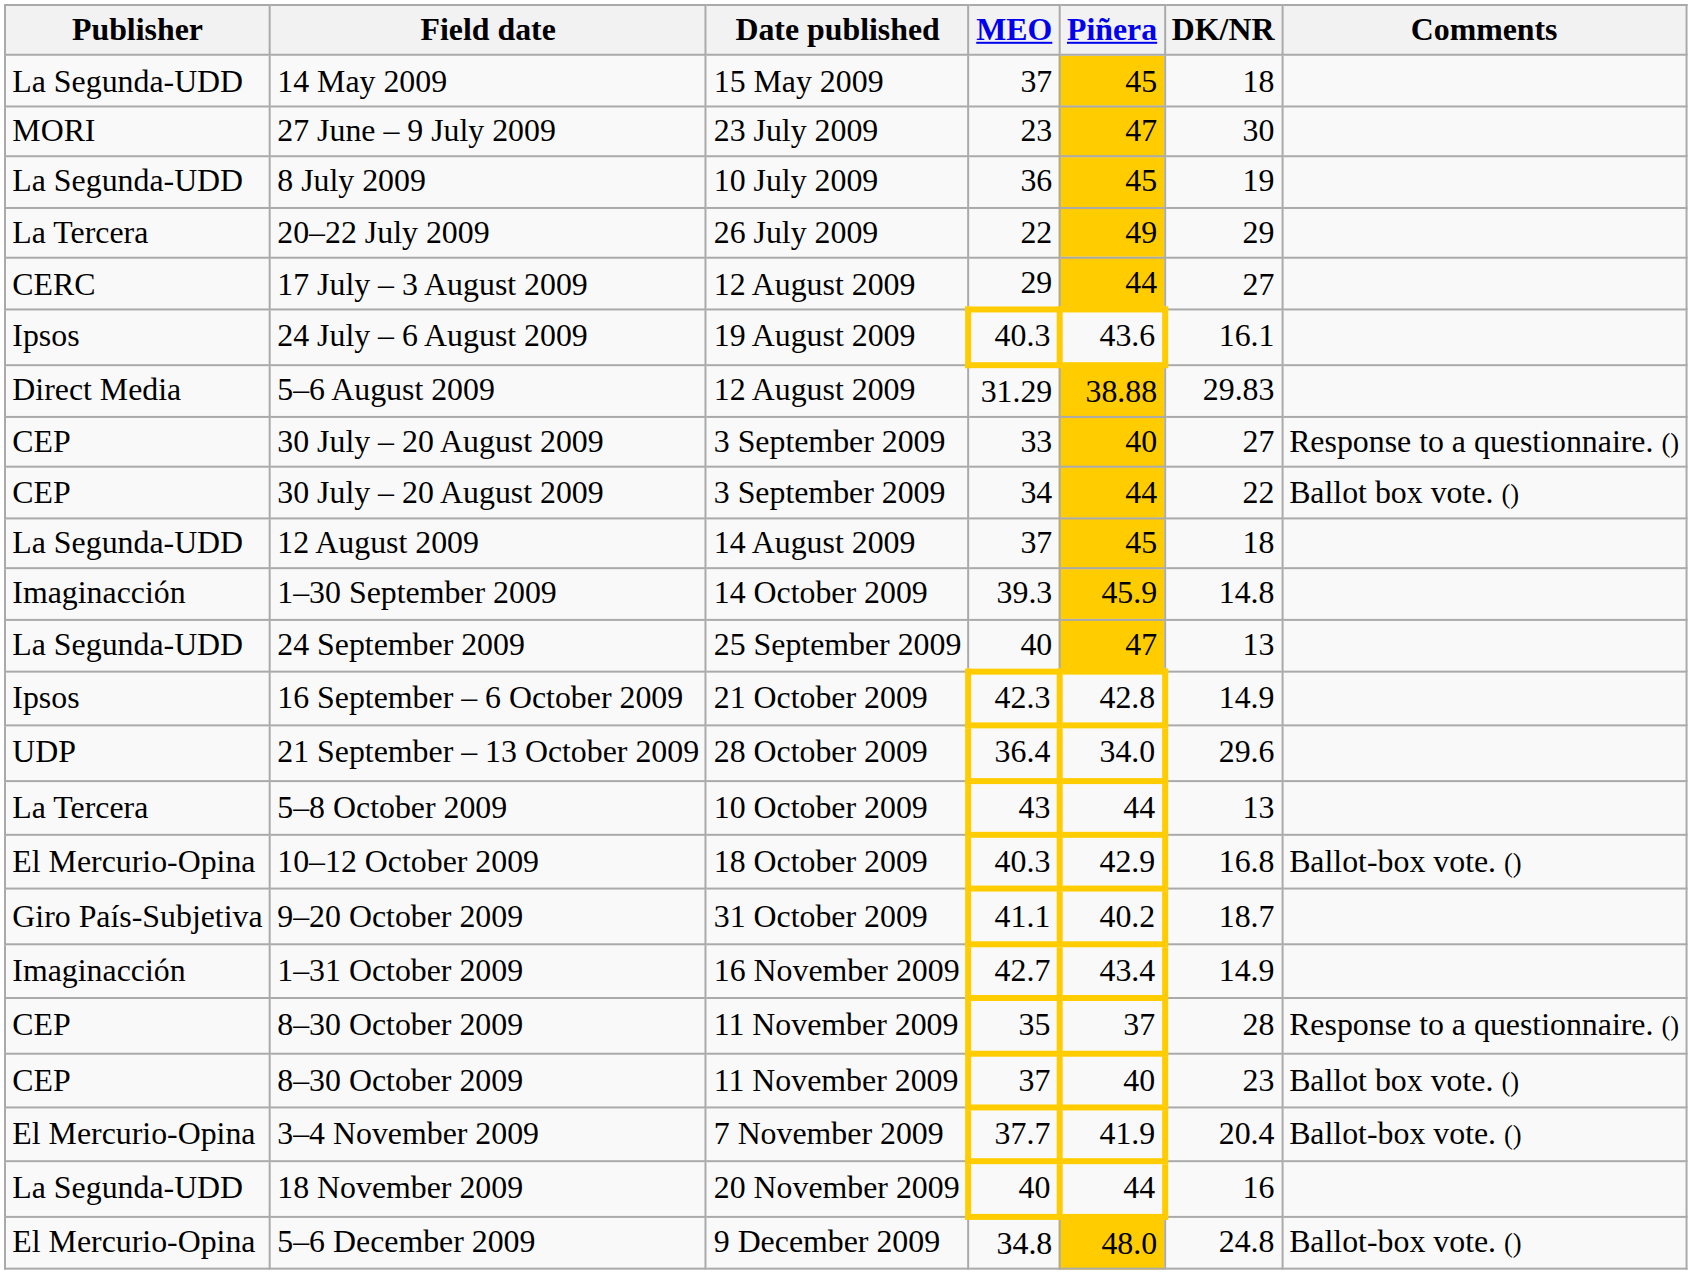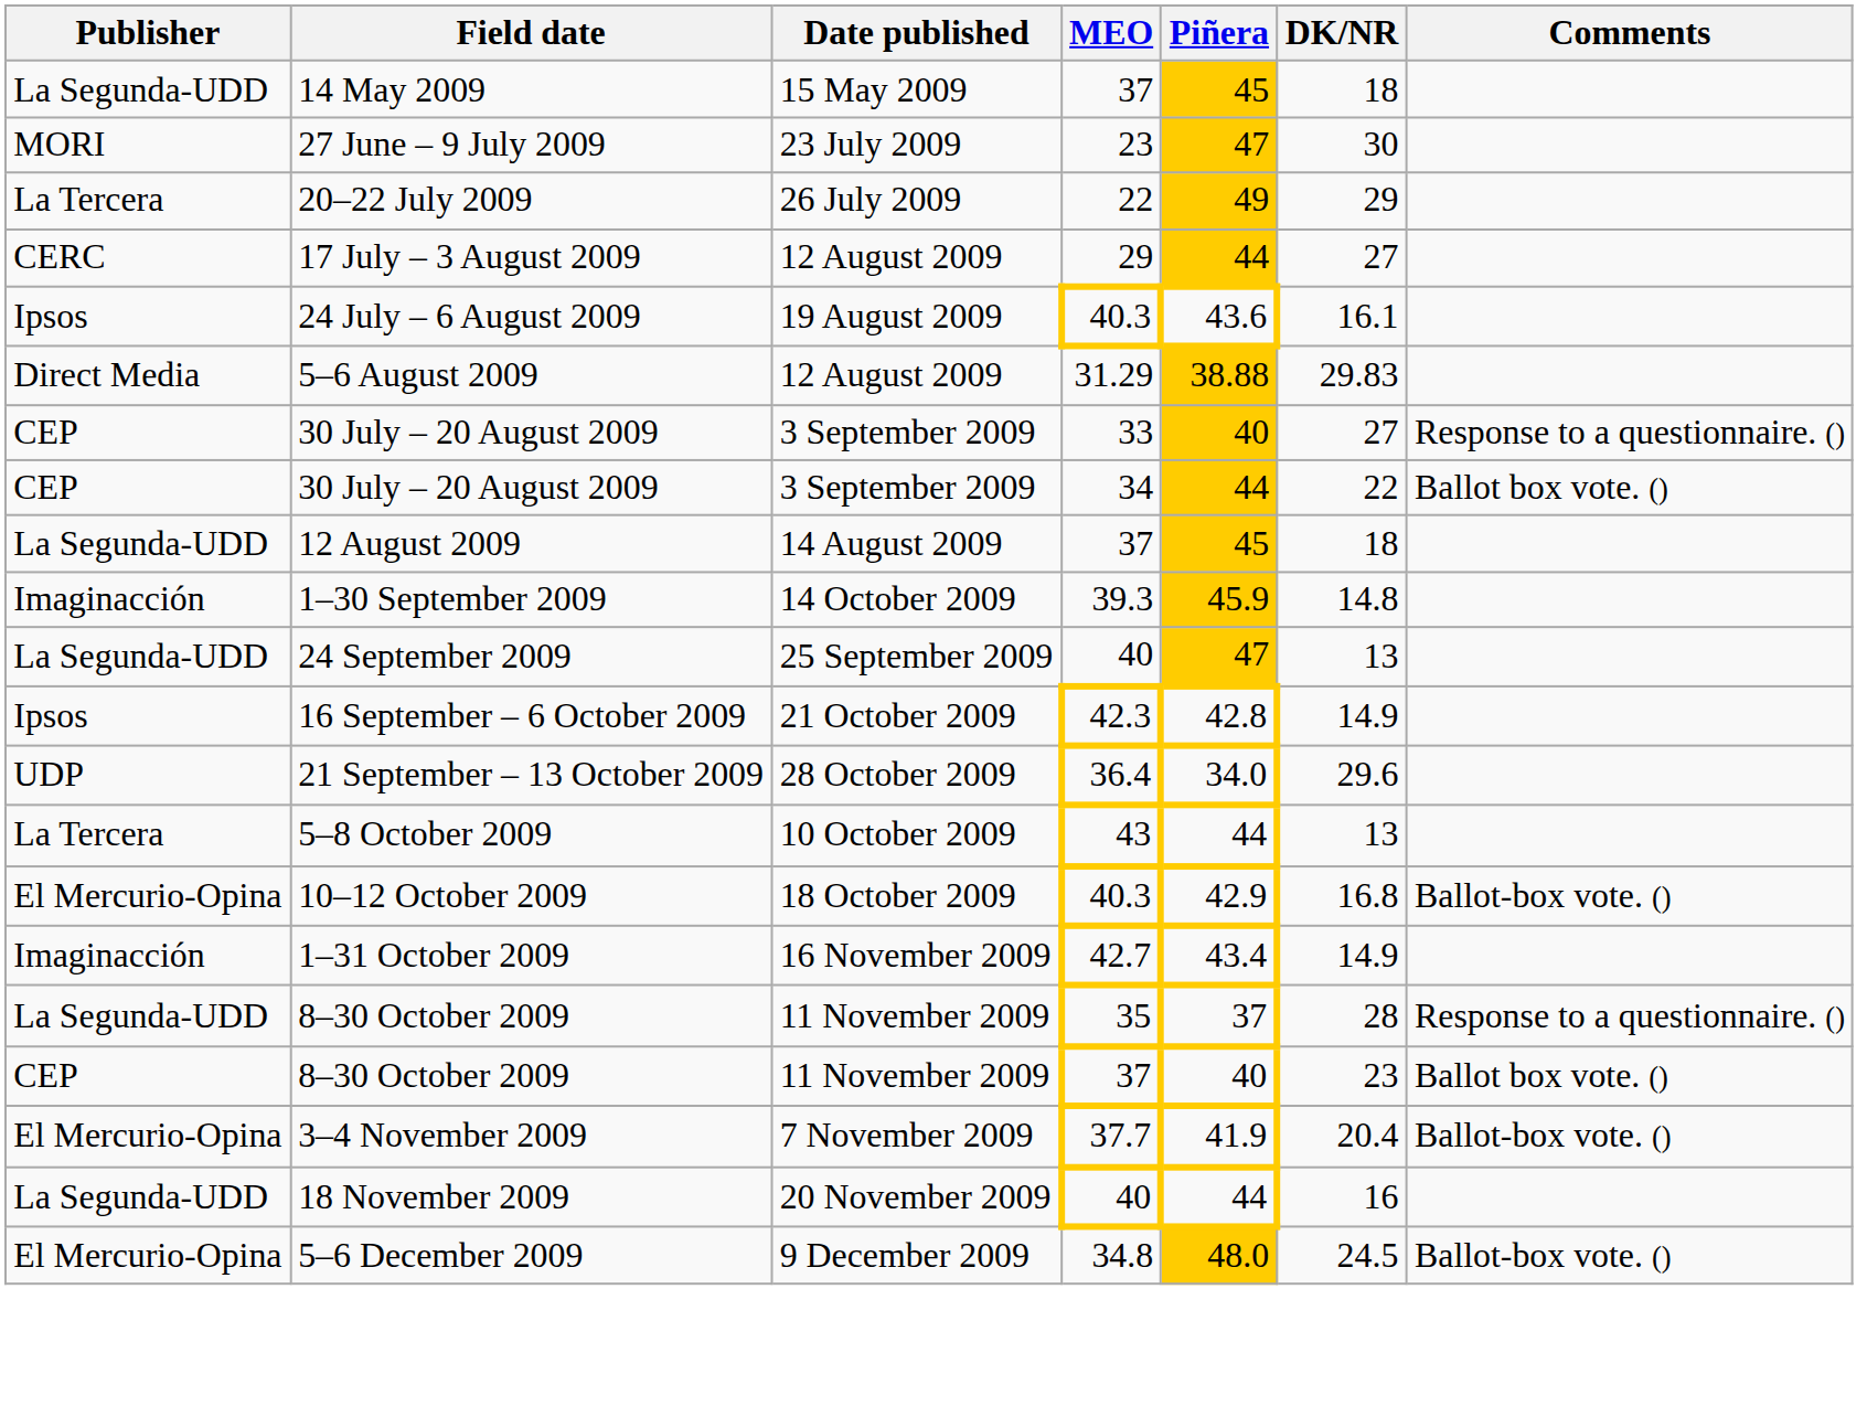- row: La Segunda-UDD | 8 July 2009 | 10 July 2009 | 36 | 45 | 19
- row: Giro País-Subjetiva | 9–20 October 2009 | 31 October 2009 | 41.1 | 40.2 | 18.7
8–30 October 2009 / 35 | Publisher: CEP -> La Segunda-UDD
5–6 December 2009 | DK/NR: 24.8 -> 24.5
